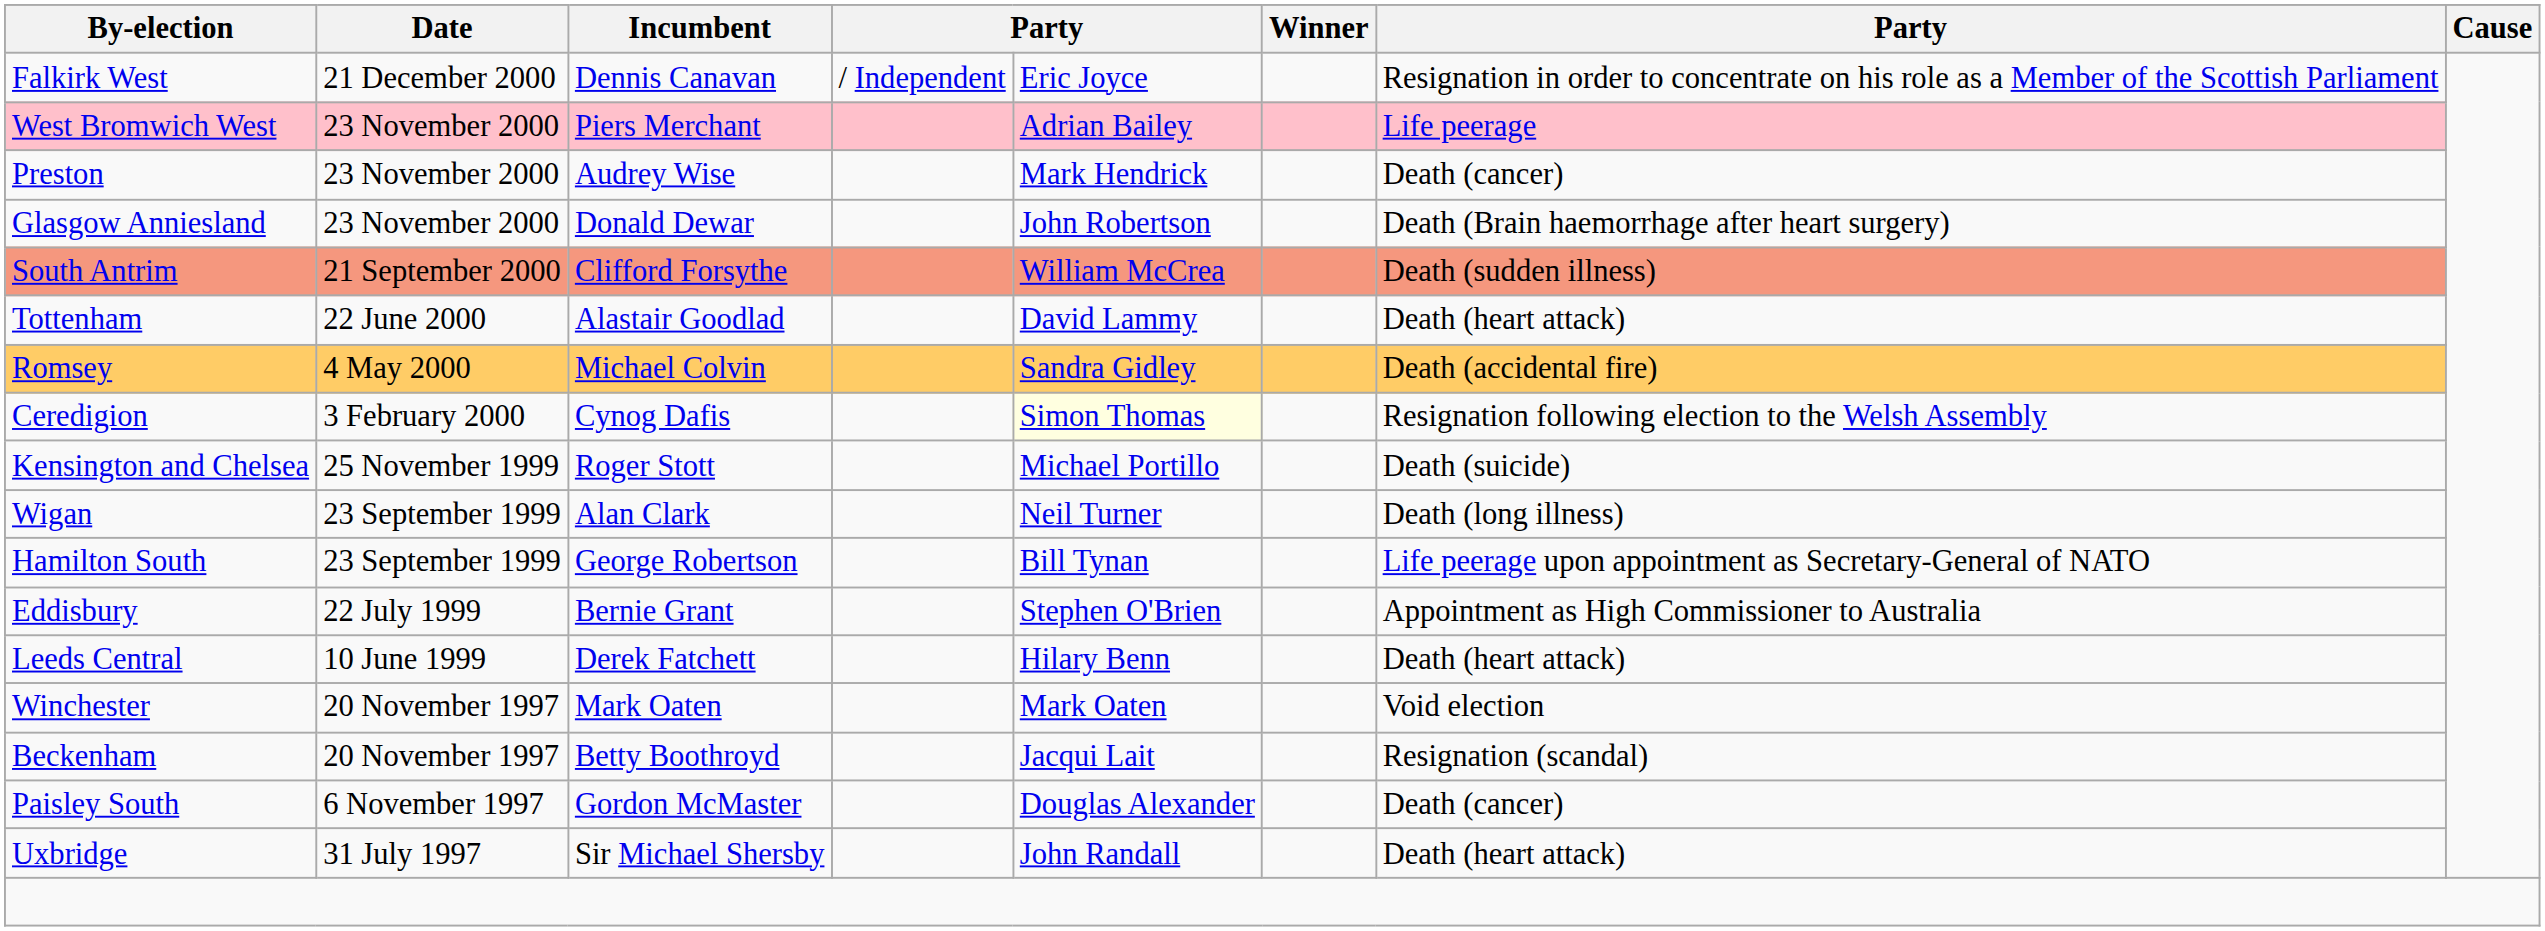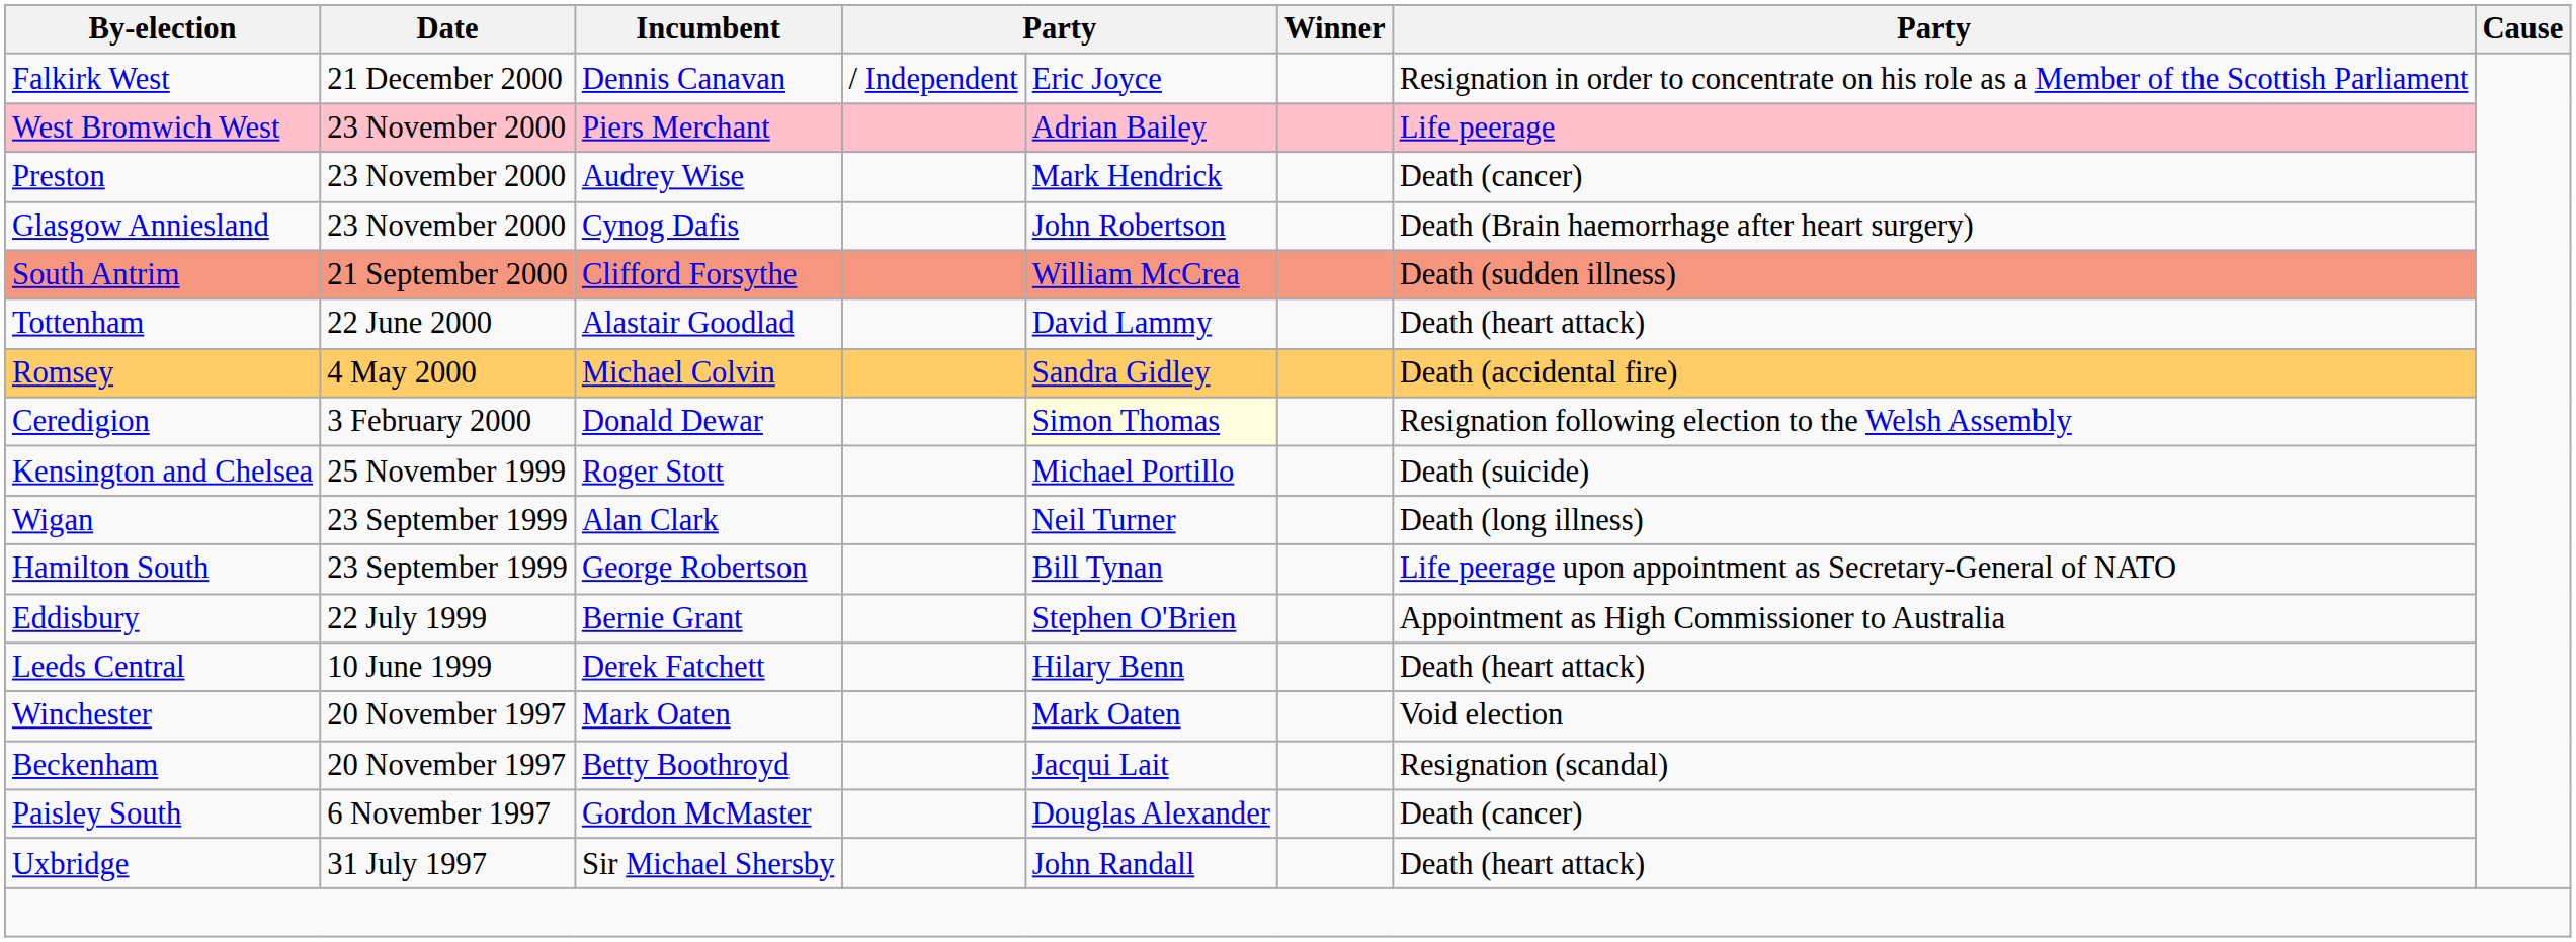Glasgow Anniesland | Incumbent: Donald Dewar -> Cynog Dafis
Ceredigion | Incumbent: Cynog Dafis -> Donald Dewar
